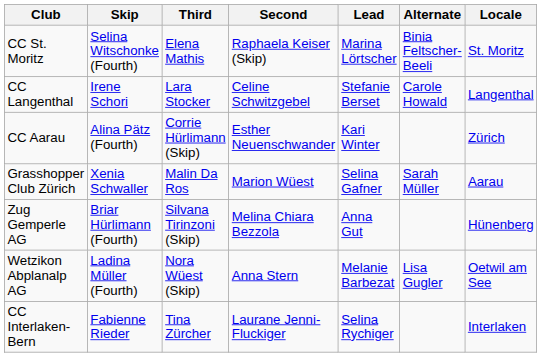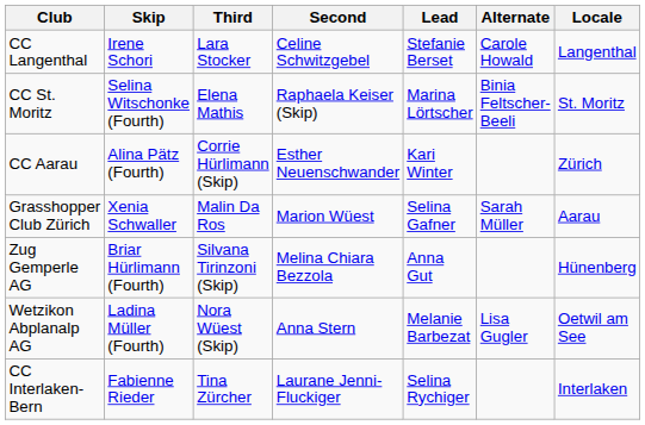rows swapped: CC St. Moritz <-> CC Langenthal
